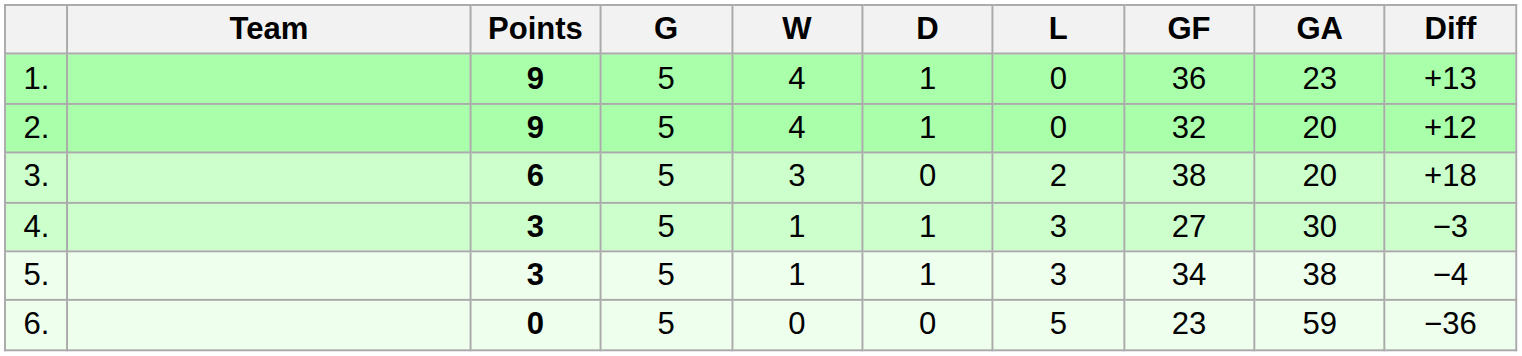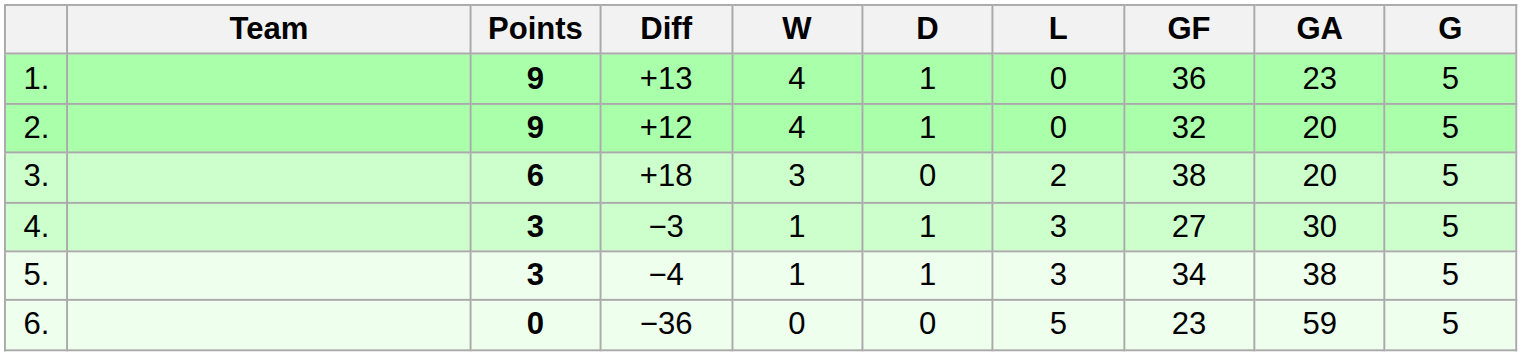columns swapped: G <-> Diff
